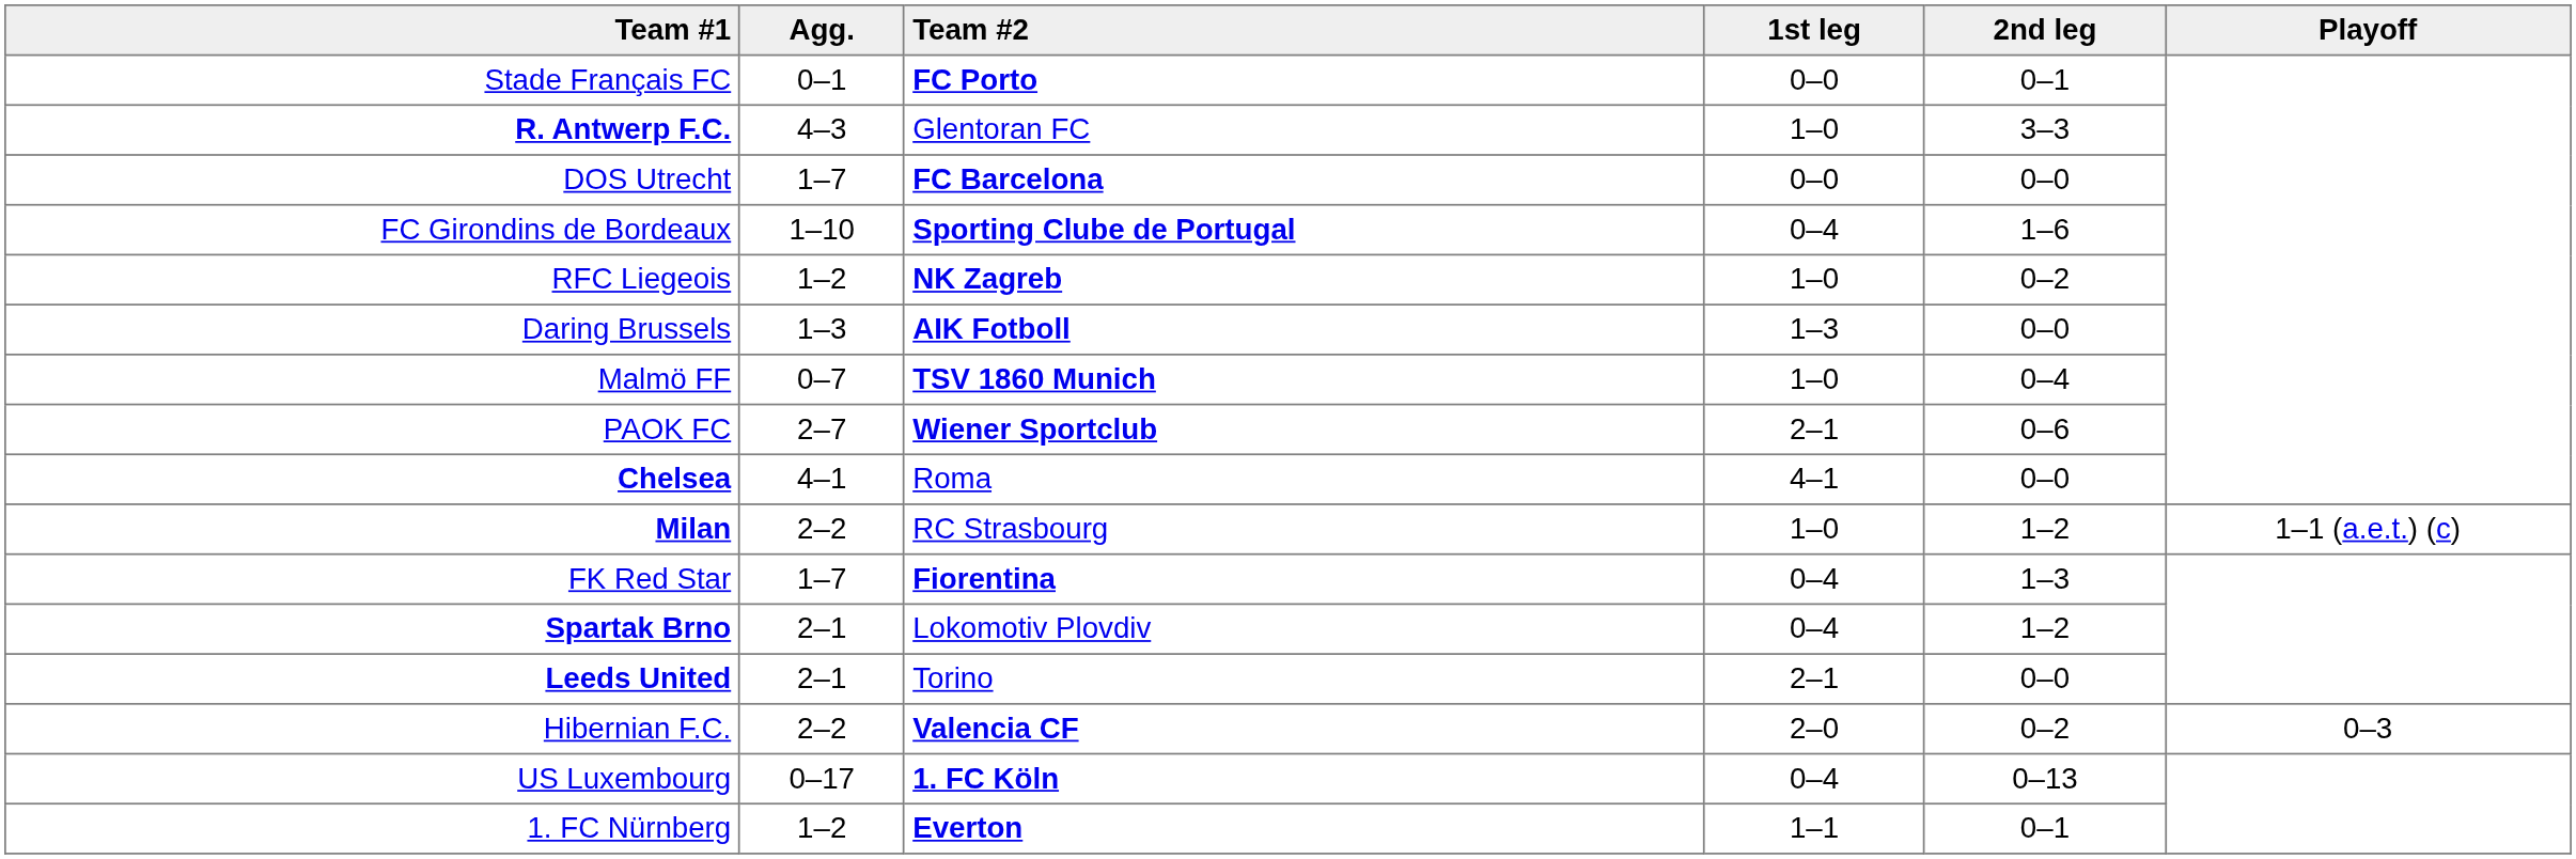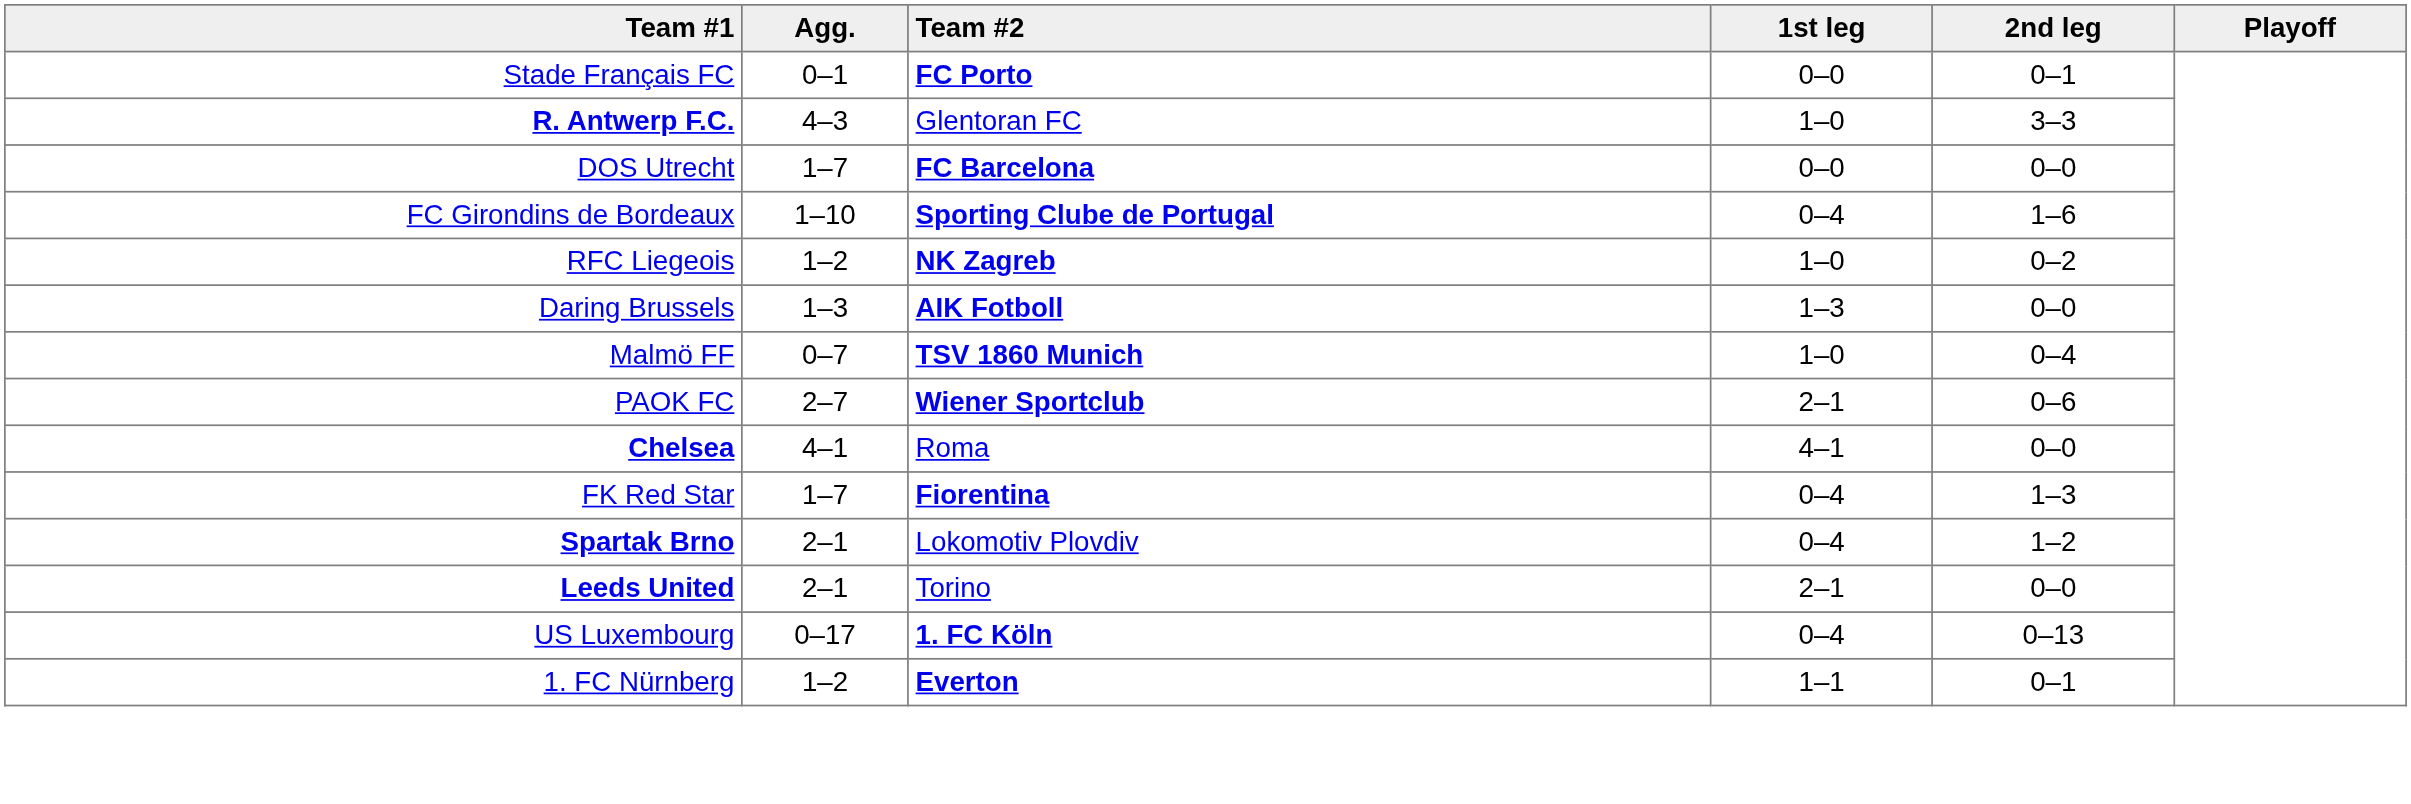- row: Milan | 2–2 | RC Strasbourg | 1–0 | 1–2 | 1–1 (a.e.t.) (c)
- row: Hibernian F.C. | 2–2 | Valencia CF | 2–0 | 0–2 | 0–3
